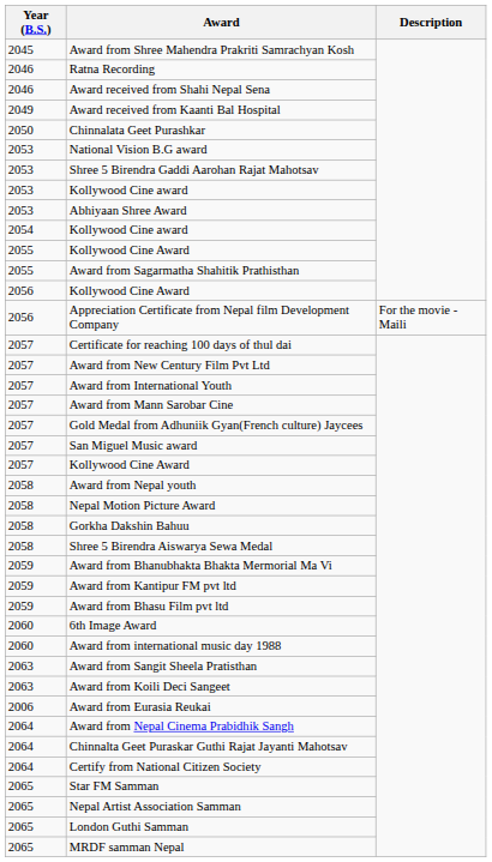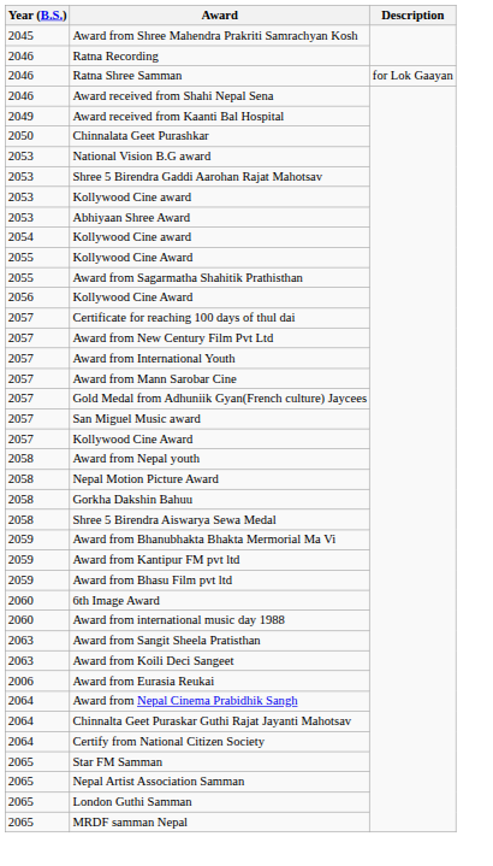+ row: 2046 | Ratna Shree Samman | for Lok Gaayan
- row: 2056 | Appreciation Certificate from Nepal film Development Company | For the movie - Maili
